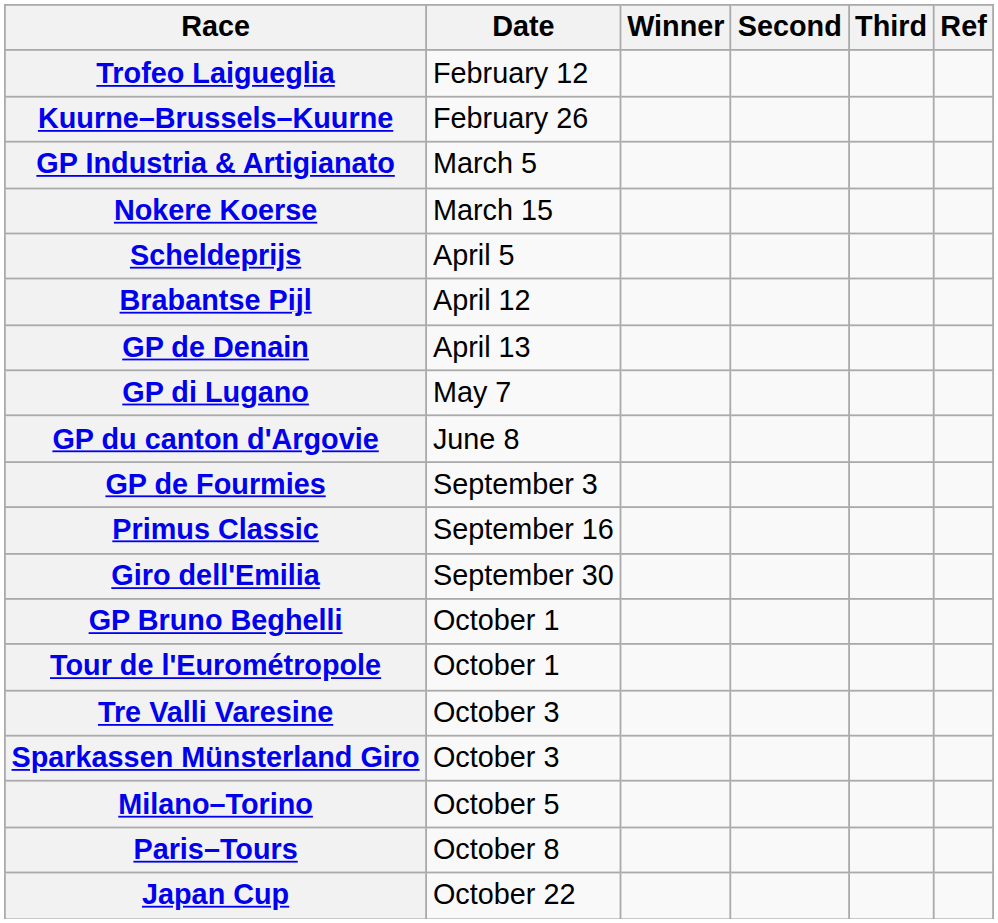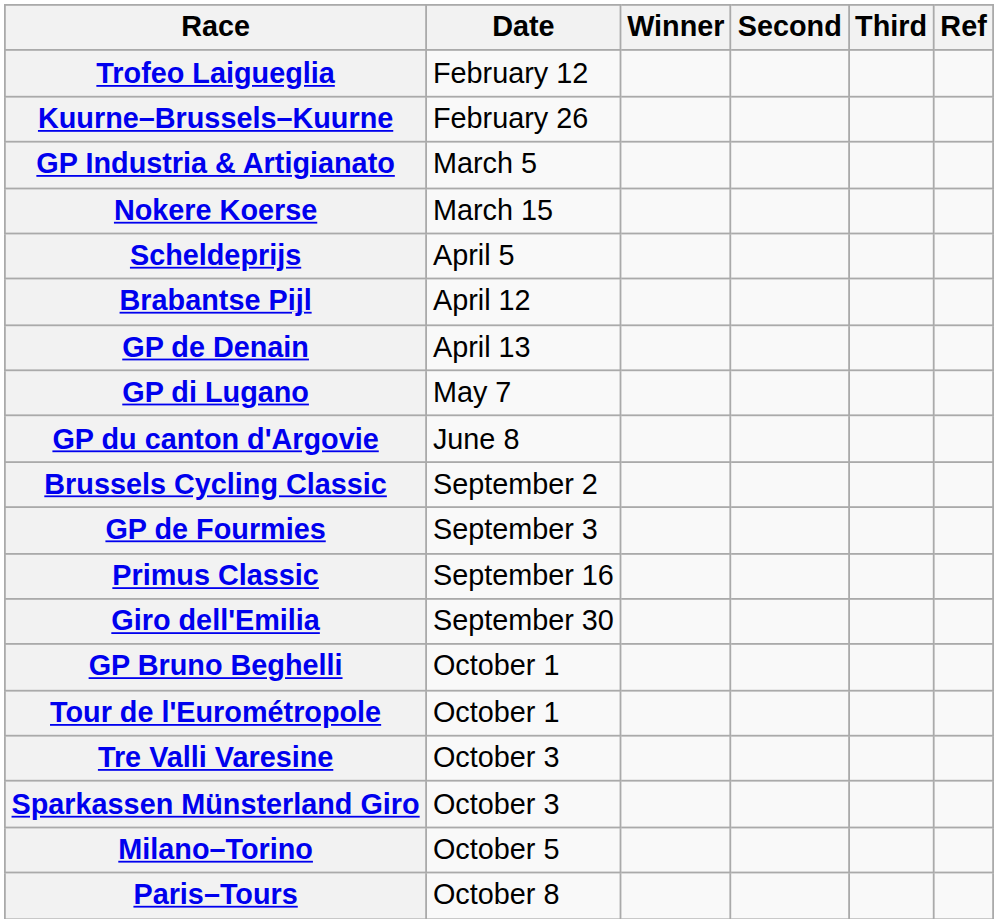+ row: Brussels Cycling Classic | September 2
- row: Japan Cup | October 22
